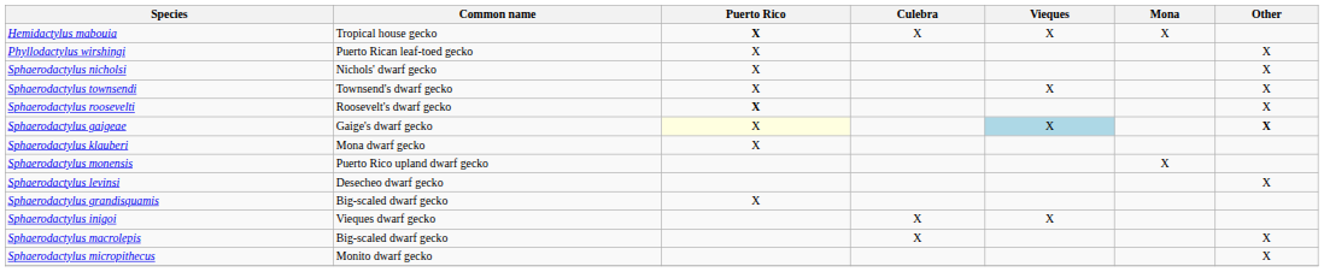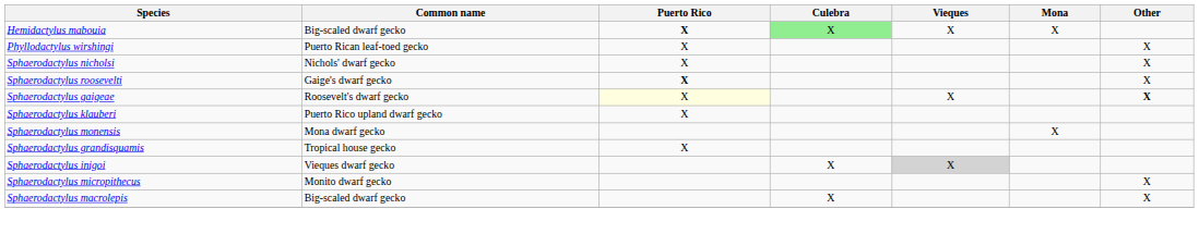Hemidactylus mabouia | Common name: Tropical house gecko -> Big-scaled dwarf gecko
Hemidactylus mabouia | Culebra: no background -> lightgreen background
- row: Sphaerodactylus townsendi | Townsend's dwarf gecko | X | X | X
Sphaerodactylus roosevelti | Common name: Roosevelt's dwarf gecko -> Gaige's dwarf gecko
Sphaerodactylus gaigeae | Common name: Gaige's dwarf gecko -> Roosevelt's dwarf gecko
Sphaerodactylus gaigeae | Vieques: lightblue background -> no background
Sphaerodactylus klauberi | Common name: Mona dwarf gecko -> Puerto Rico upland dwarf gecko
Sphaerodactylus monensis | Common name: Puerto Rico upland dwarf gecko -> Mona dwarf gecko
- row: Sphaerodactylus levinsi | Desecheo dwarf gecko | X
Sphaerodactylus grandisquamis | Common name: Big-scaled dwarf gecko -> Tropical house gecko
Sphaerodactylus inigoi | Vieques: no background -> lightgrey background
rows swapped: Sphaerodactylus macrolepis <-> Sphaerodactylus micropithecus
